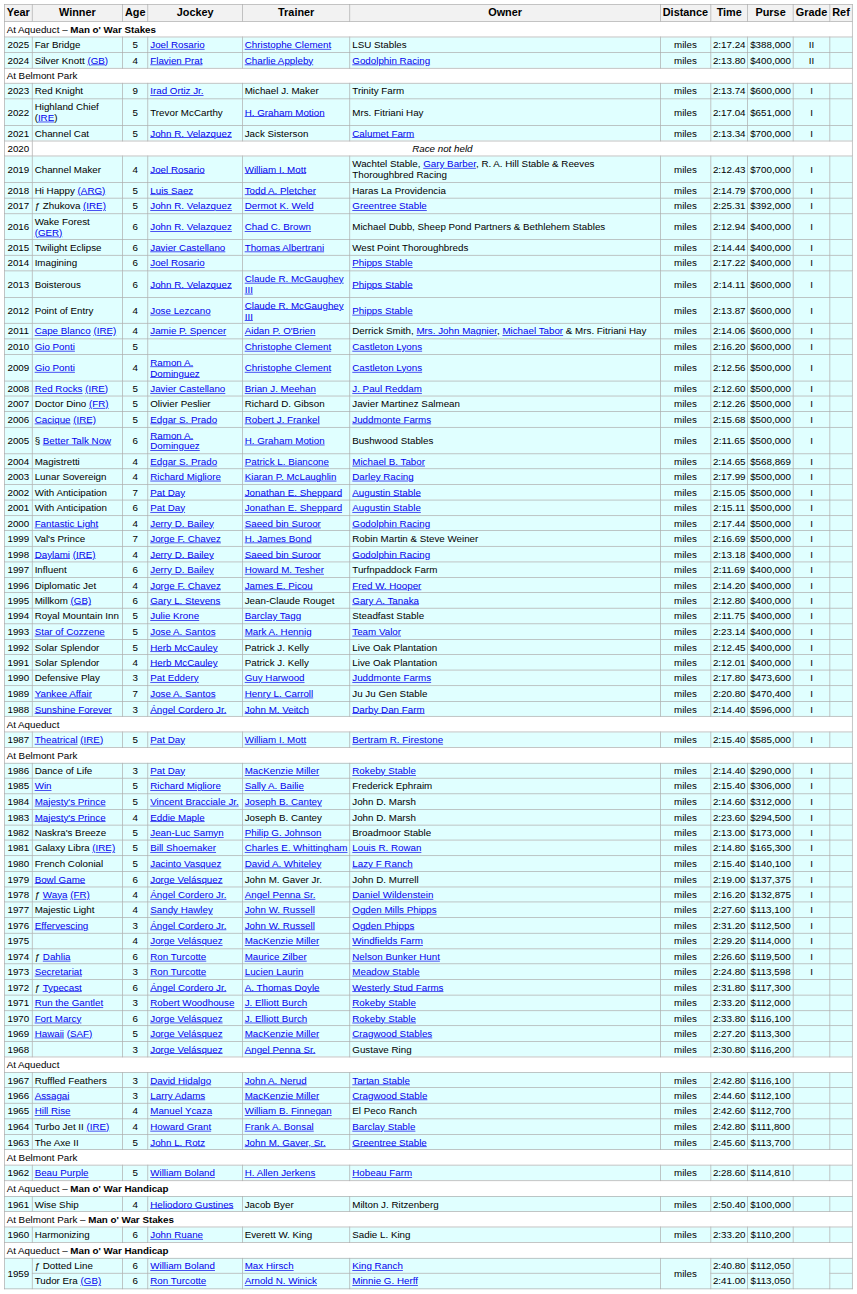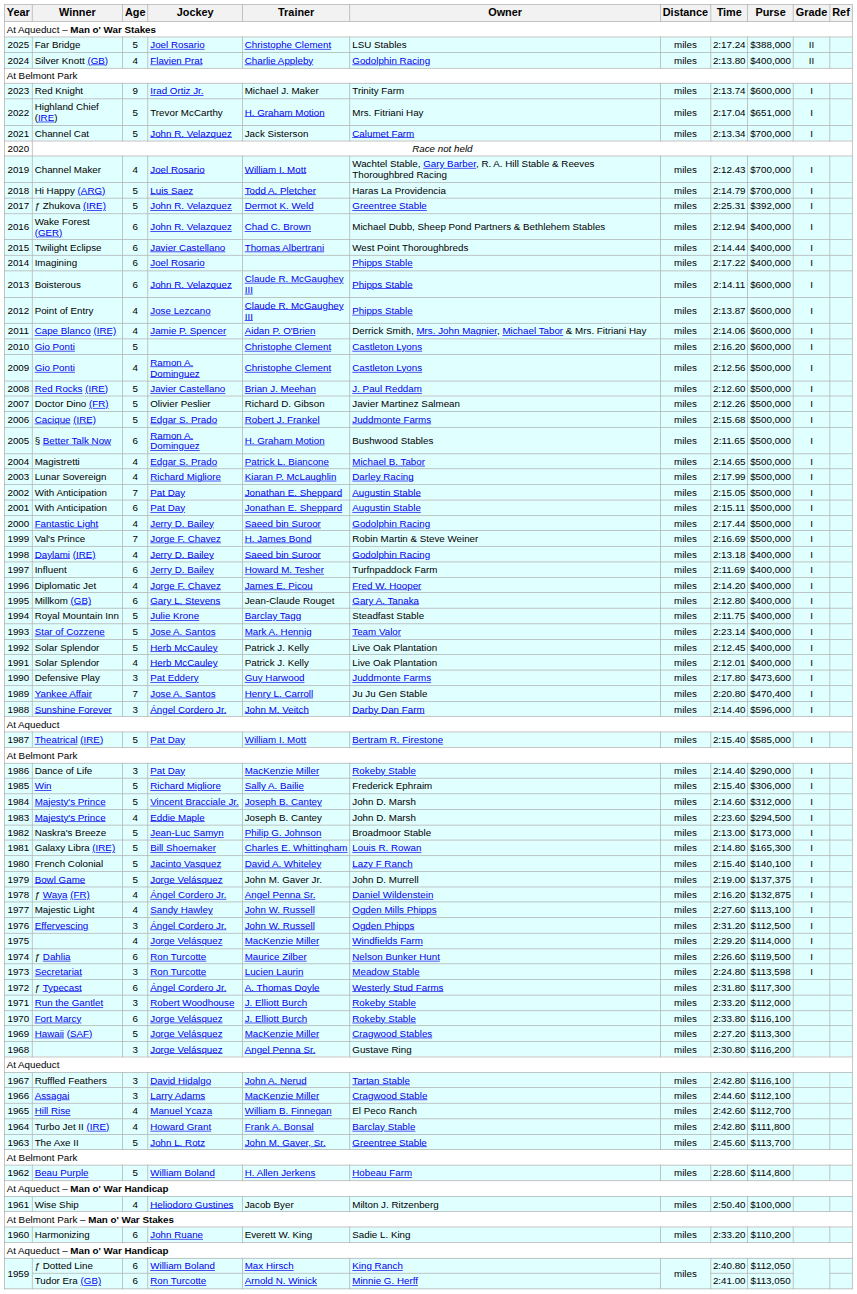2004 | Purse: $568,869 -> $500,000
1979 | Age: 6 -> 5
1962 | Purse: $114,810 -> $114,800
